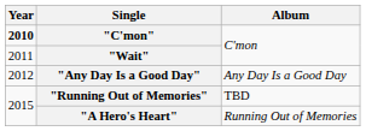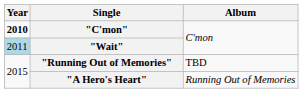"Wait" | Year: no background -> lightblue background
- row: 2012 | "Any Day Is a Good Day" | Any Day Is a Good Day
